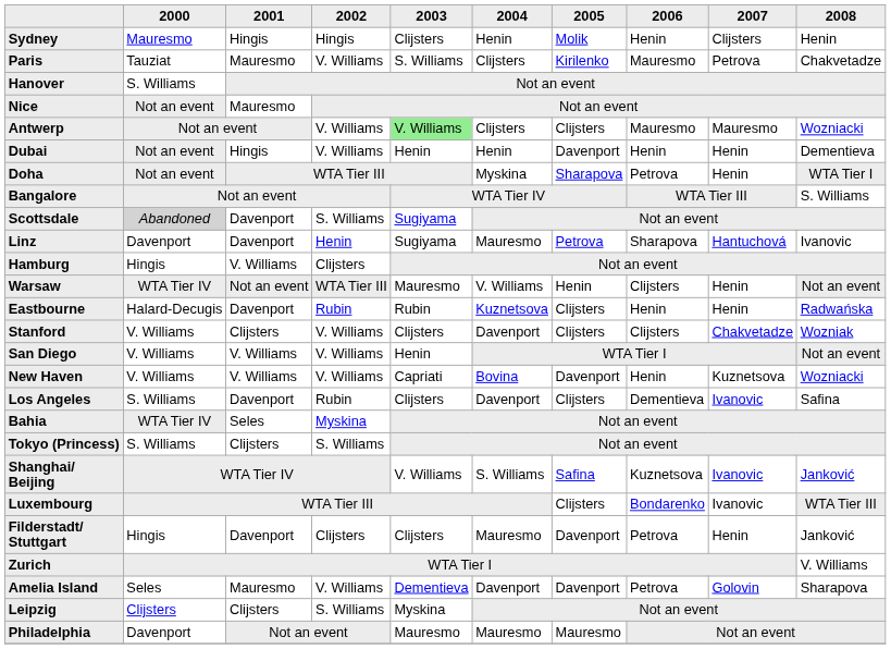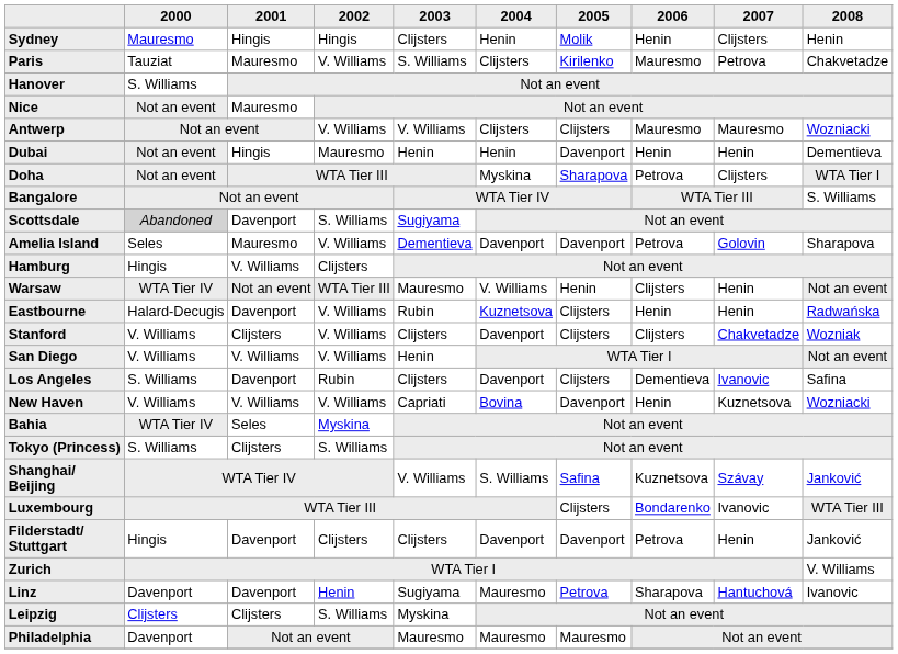Antwerp | 2003: lightgreen background -> no background
Dubai | 2002: V. Williams -> Mauresmo
Doha | 2007: Henin -> Clijsters
rows swapped: Amelia Island <-> Linz
Eastbourne | 2002: Rubin -> V. Williams
rows swapped: Los Angeles <-> New Haven
Shanghai/ Beijing | 2007: Ivanovic -> Szávay
Filderstadt/ Stuttgart | 2004: Mauresmo -> Davenport
